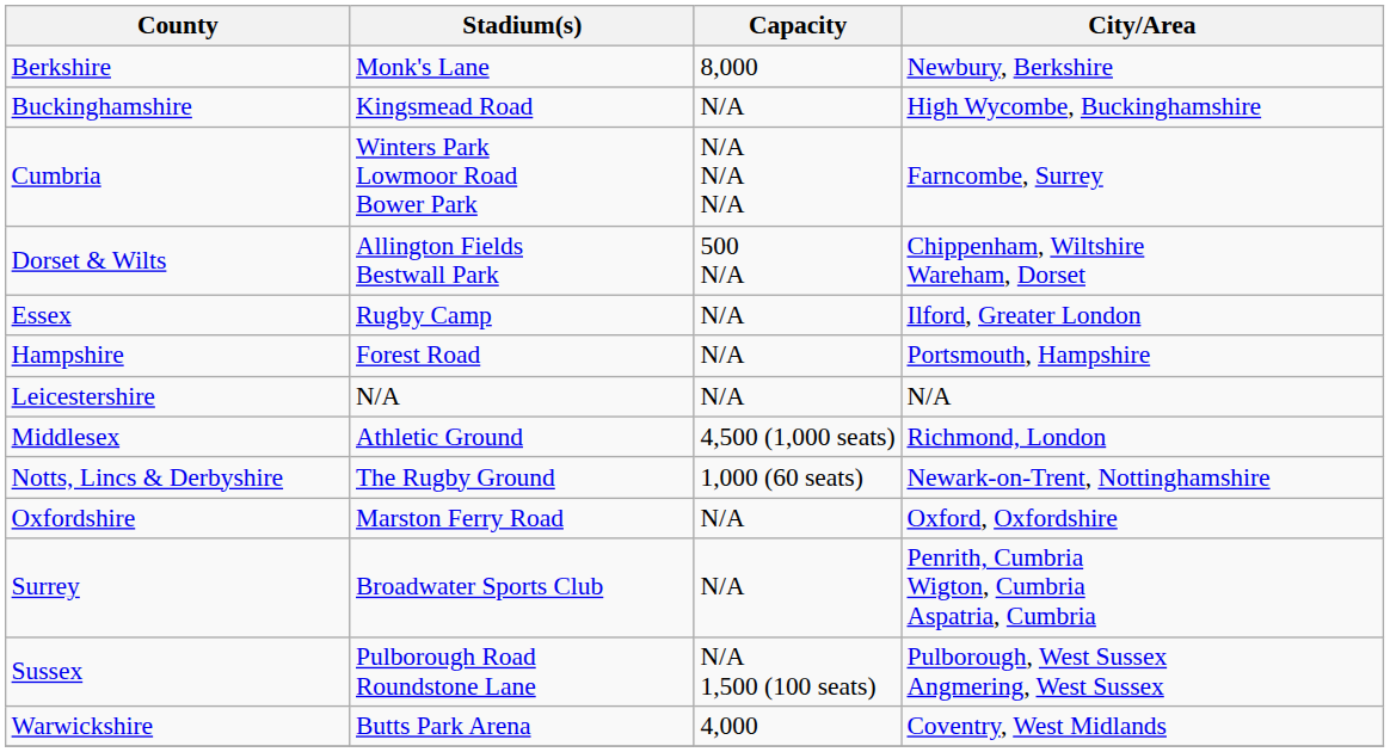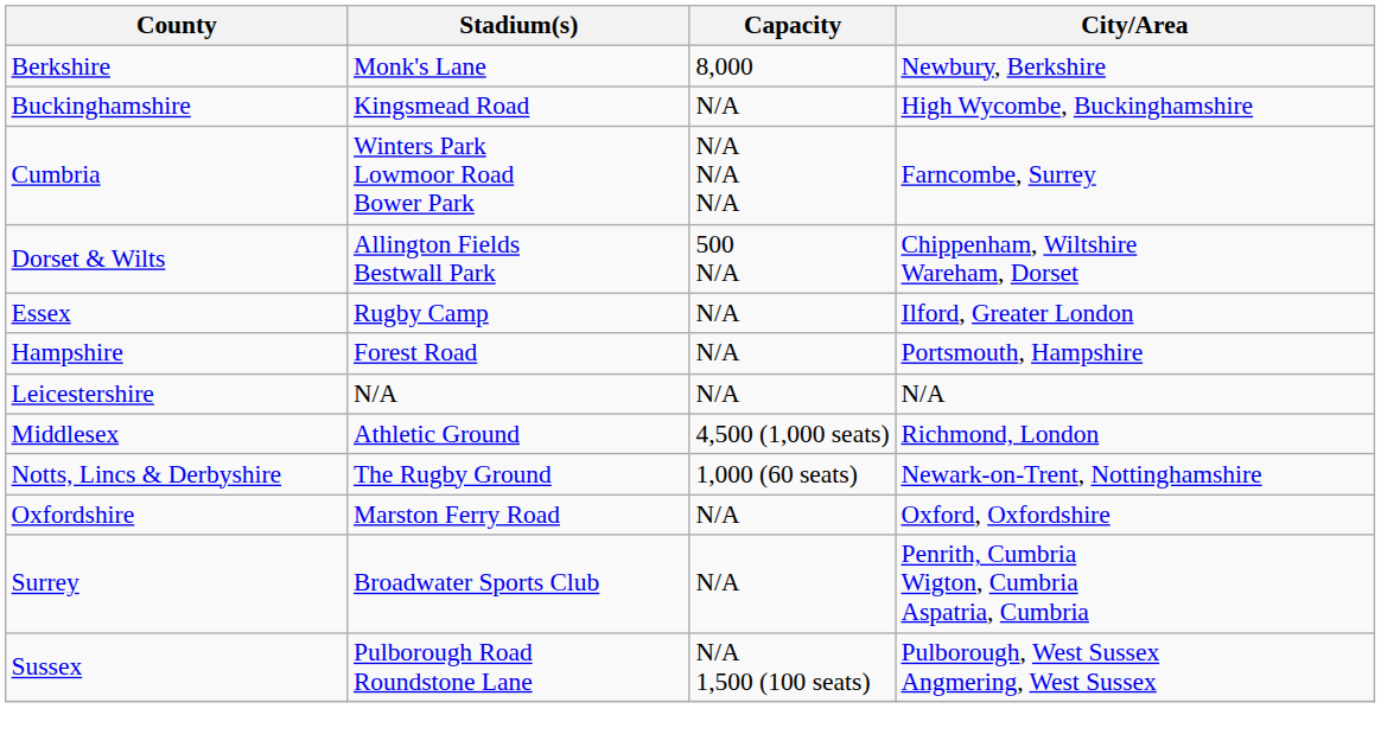- row: Warwickshire | Butts Park Arena | 4,000 | Coventry, West Midlands
